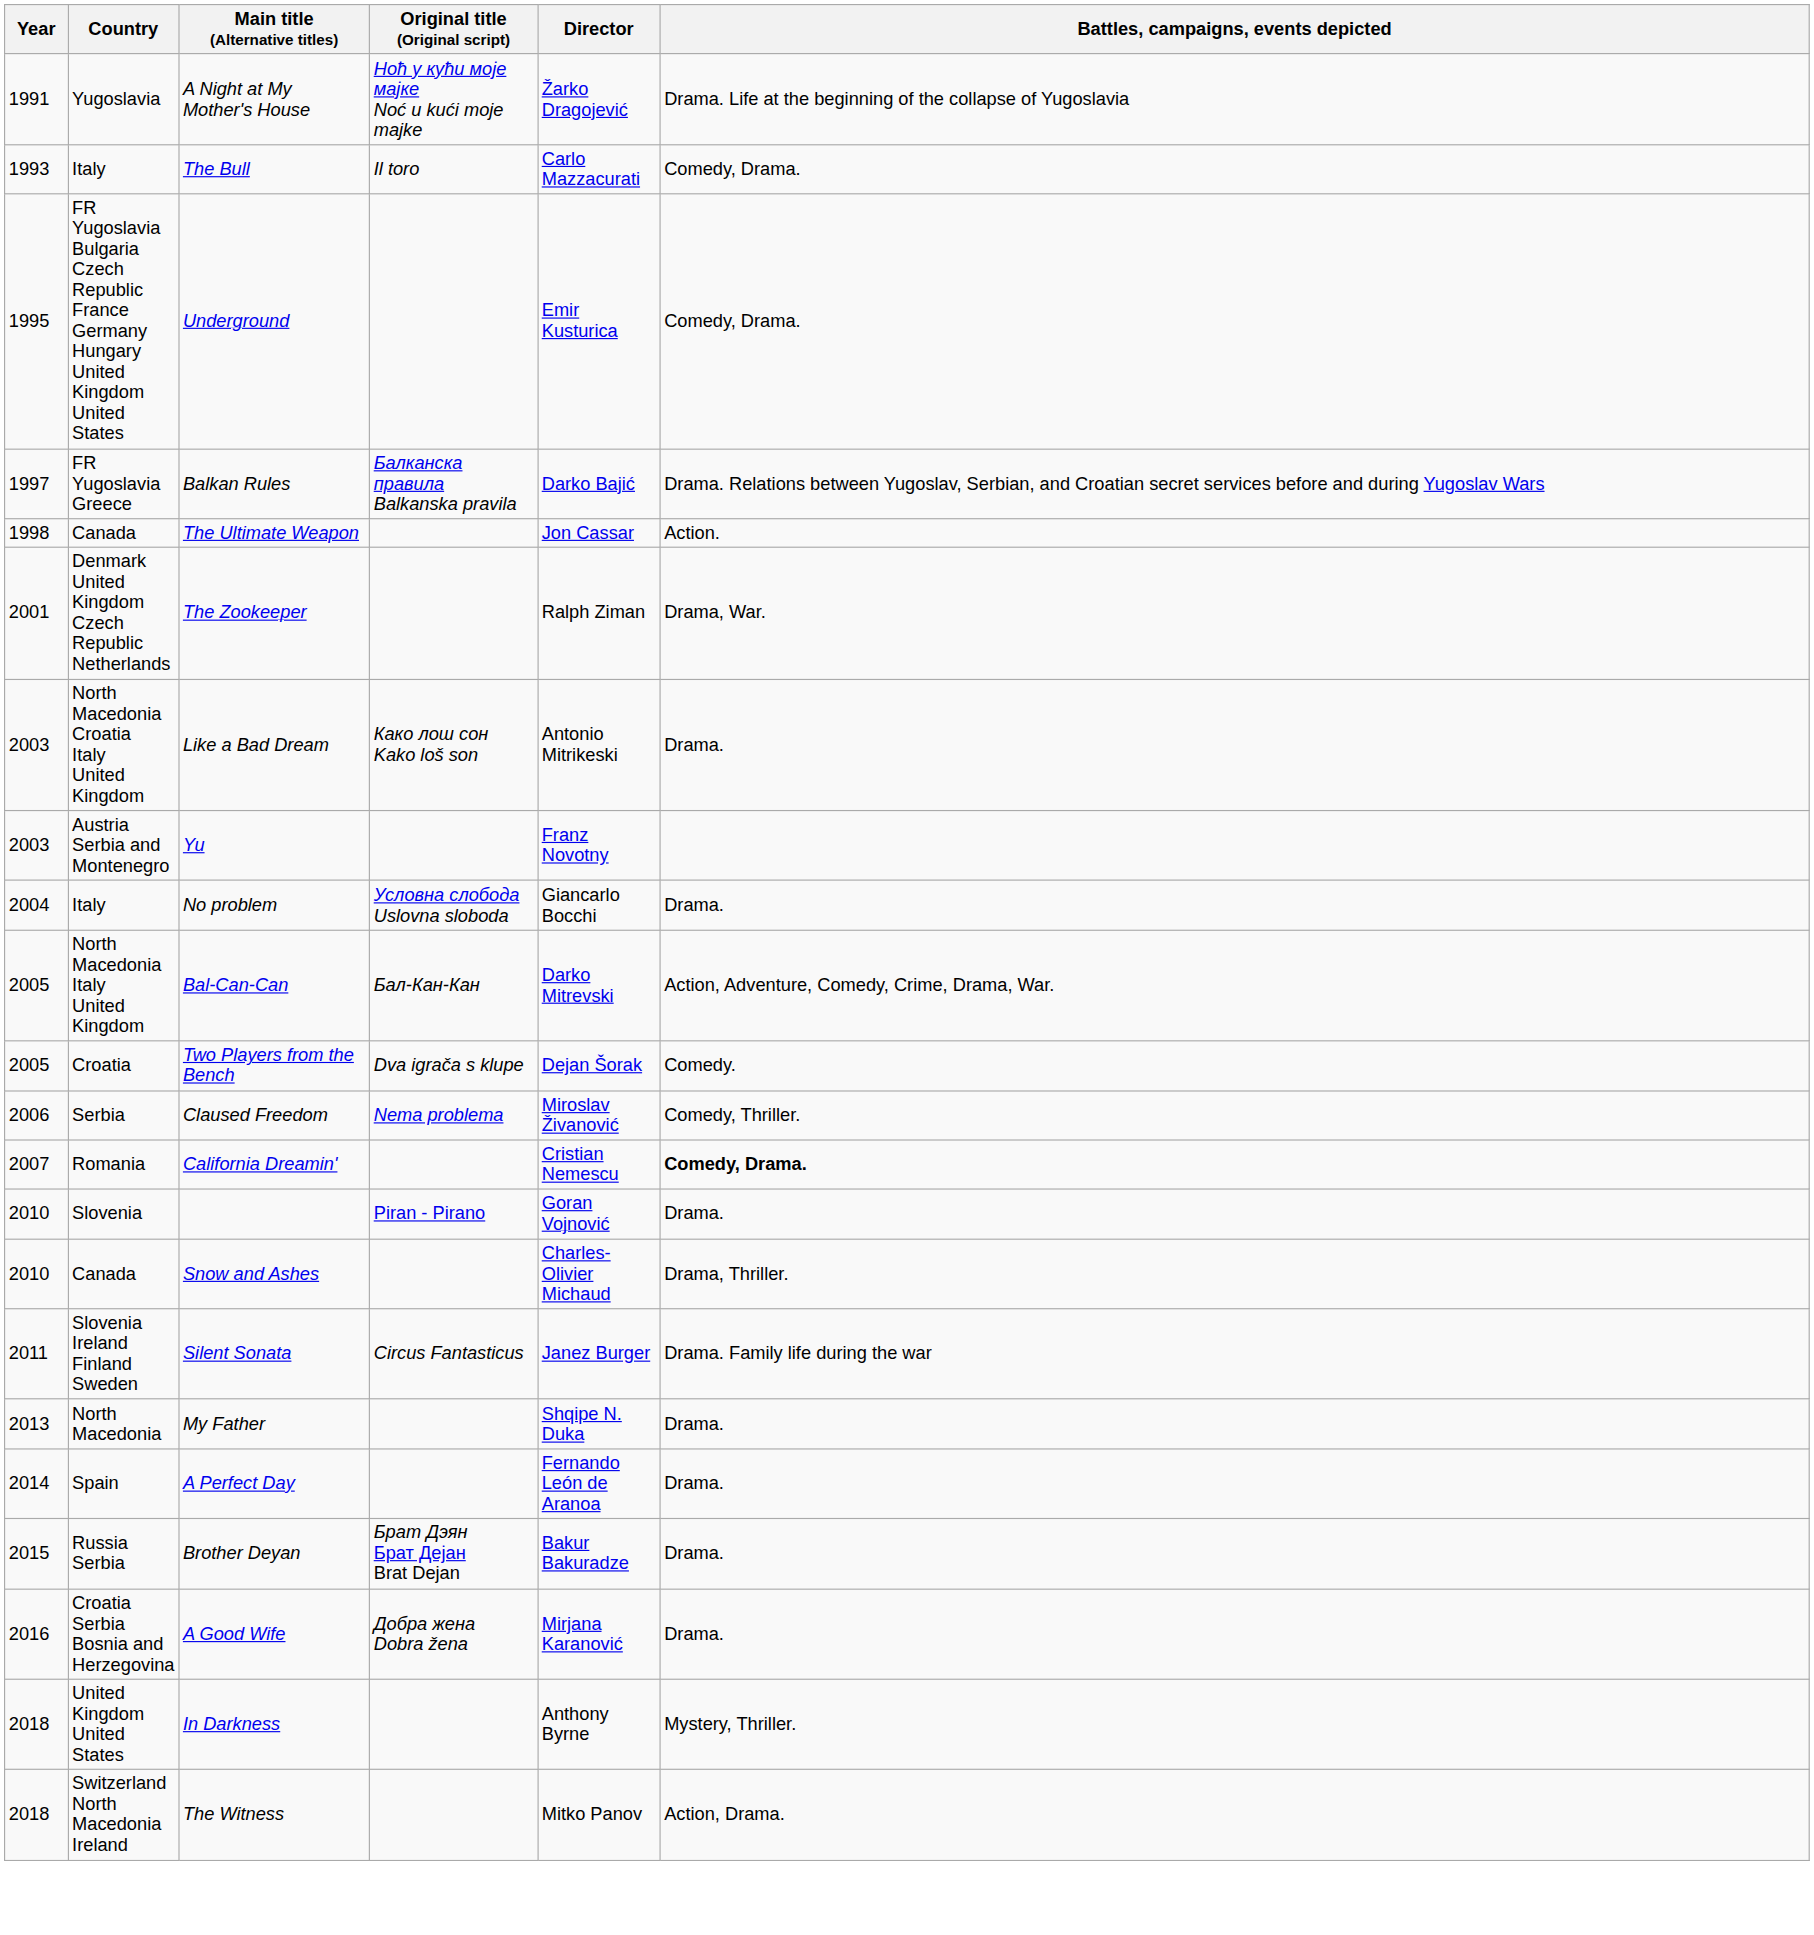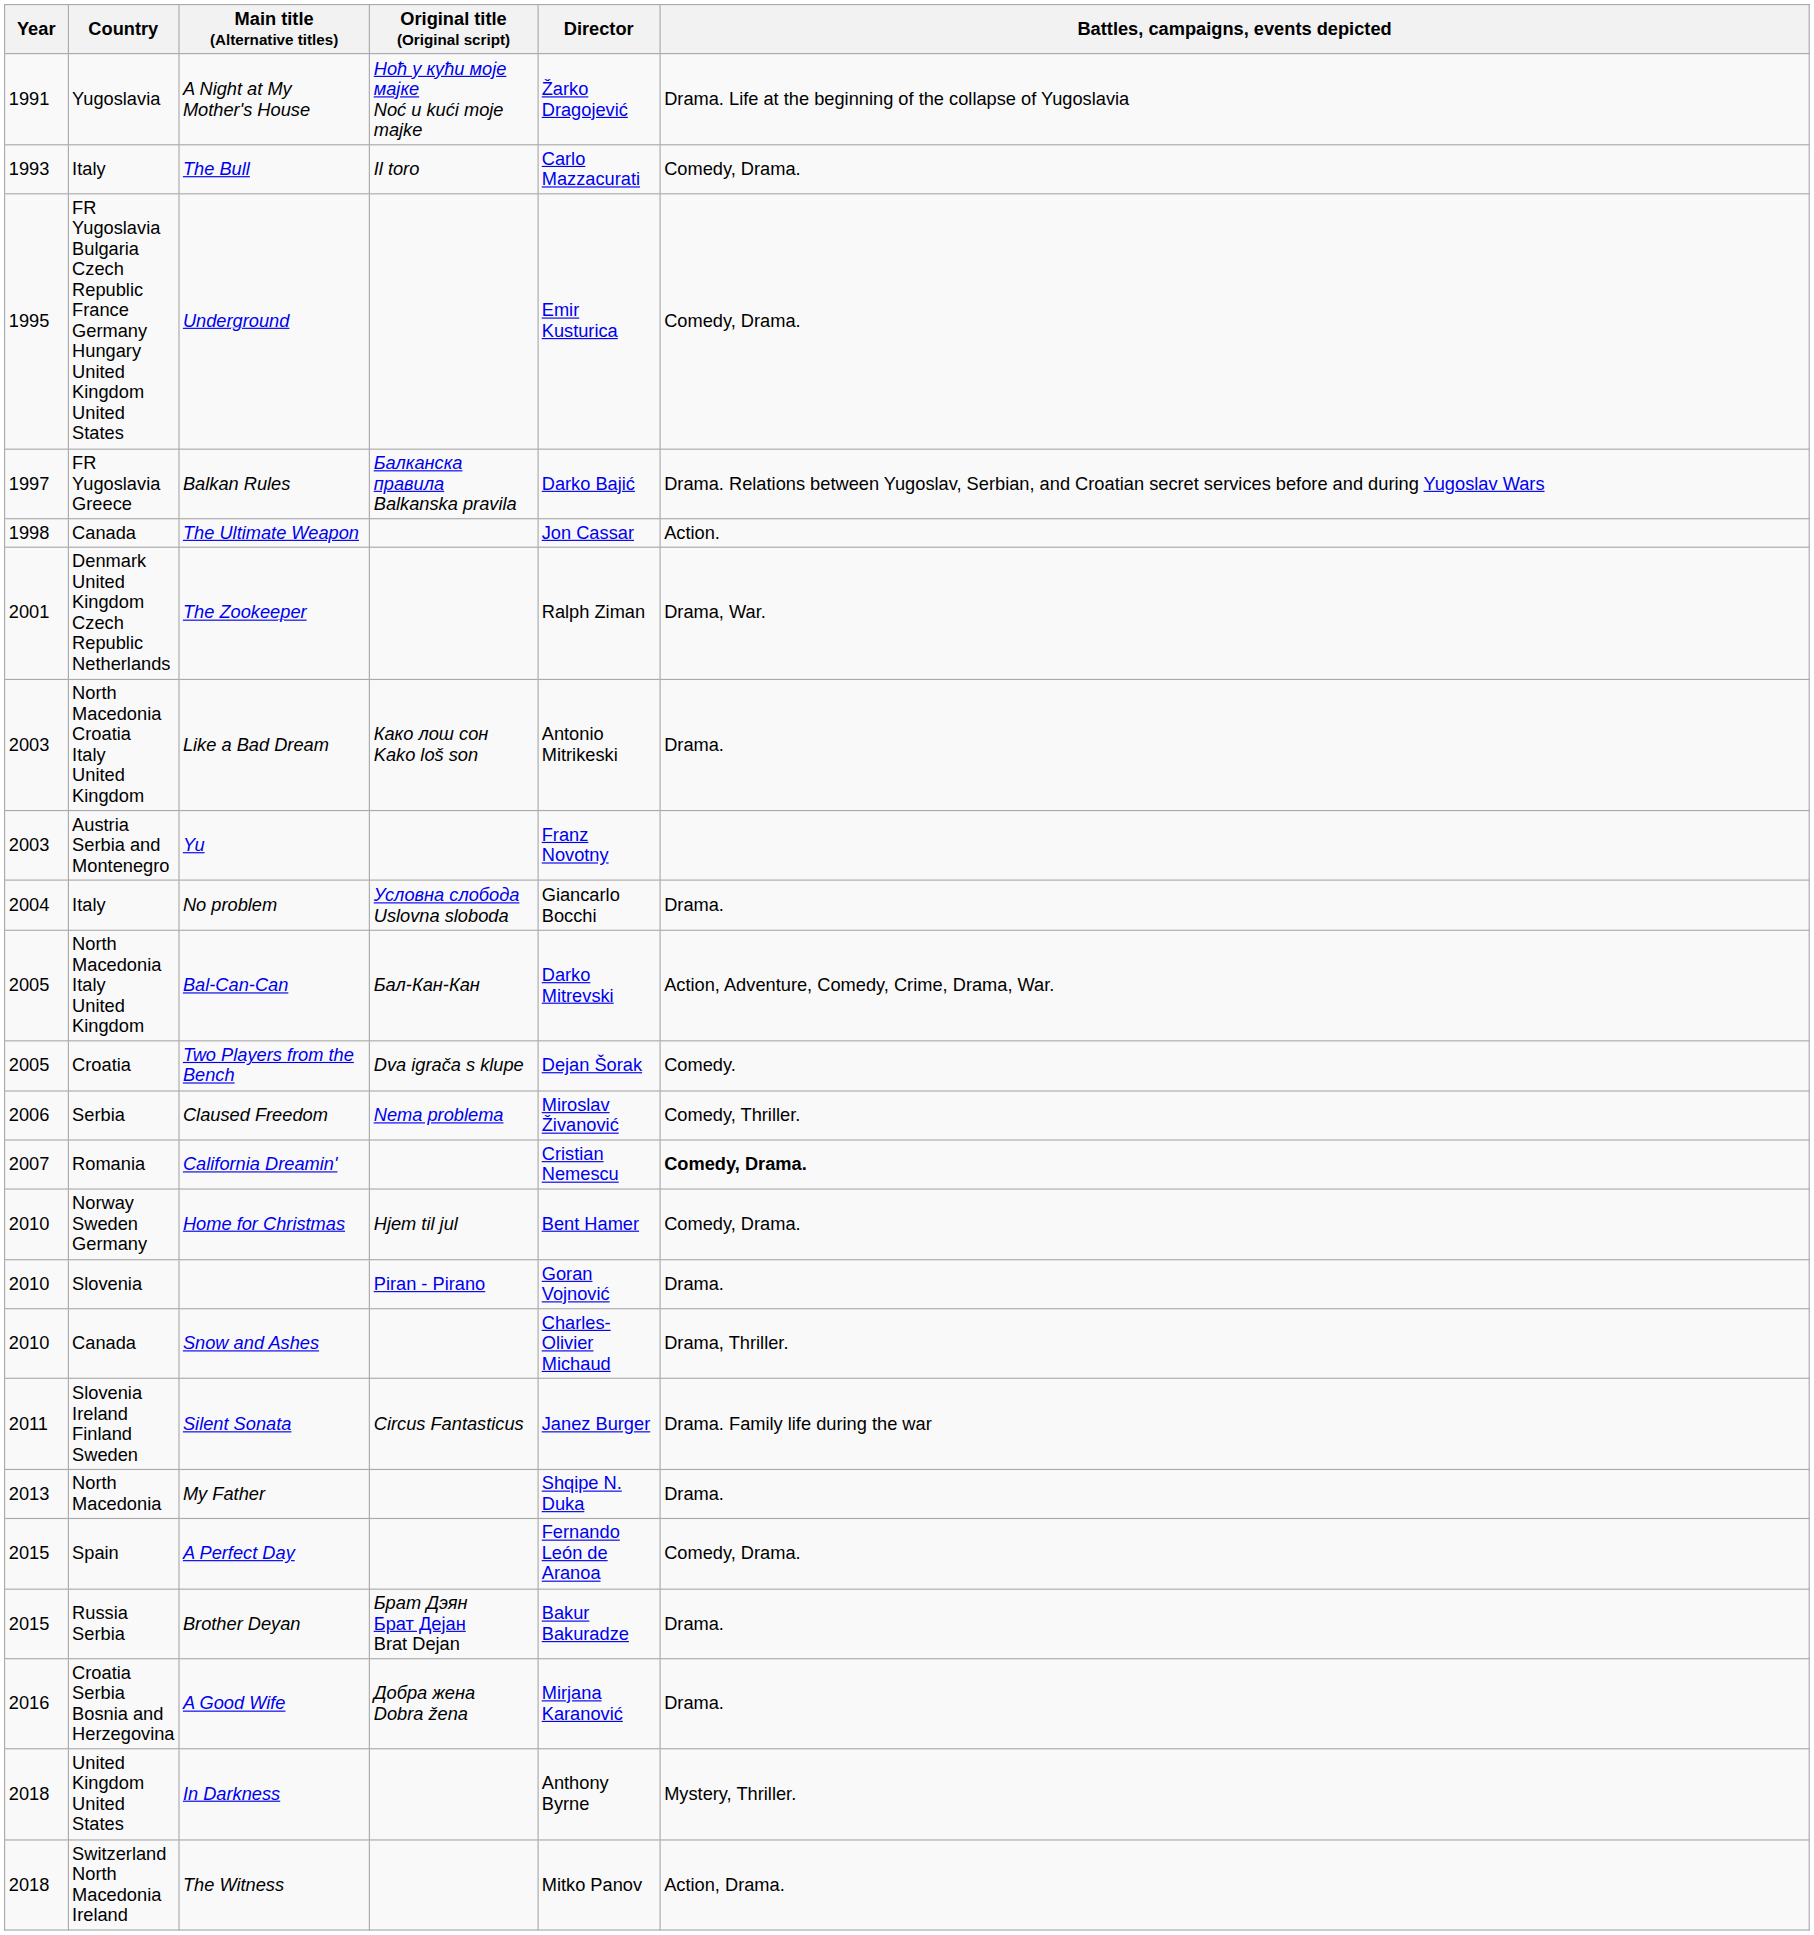+ row: 2010 | Norway Sweden Germany | Home for Christmas | Hjem til jul | Bent Hamer | Comedy, Drama.
A Perfect Day | Year: 2014 -> 2015
A Perfect Day | Battles, campaigns, events depicted: Drama. -> Comedy, Drama.
